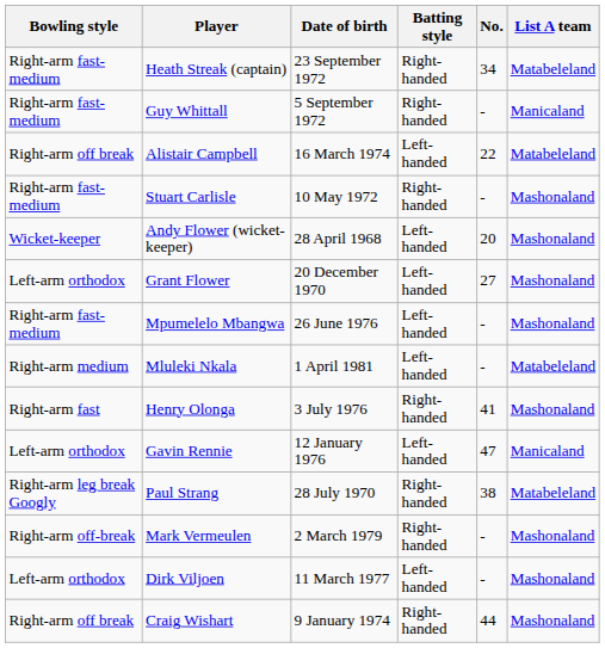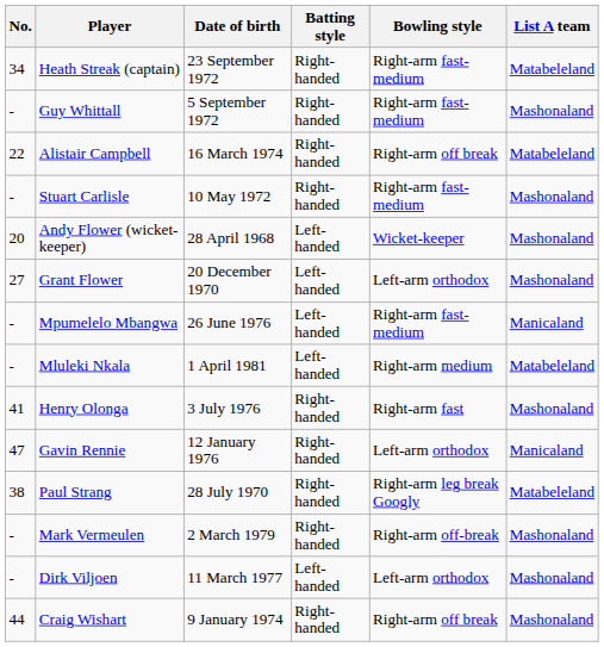columns swapped: No. <-> Bowling style
Guy Whittall | List A team: Manicaland -> Mashonaland
Alistair Campbell | Batting style: Left-handed -> Right-handed
Mpumelelo Mbangwa | List A team: Mashonaland -> Manicaland
Gavin Rennie | Batting style: Left-handed -> Right-handed
